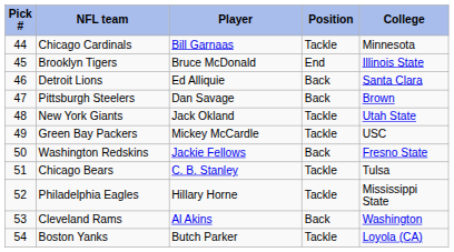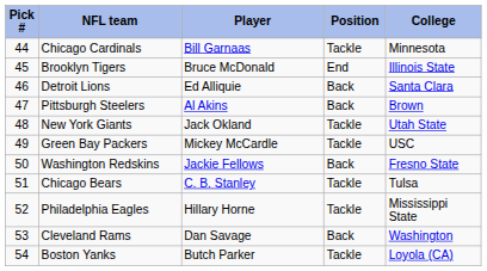Pittsburgh Steelers | Player: Dan Savage -> Al Akins
Cleveland Rams | Player: Al Akins -> Dan Savage
